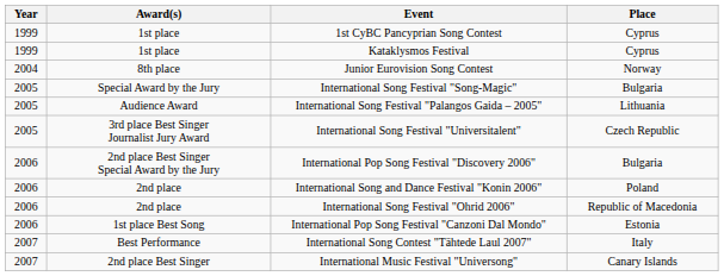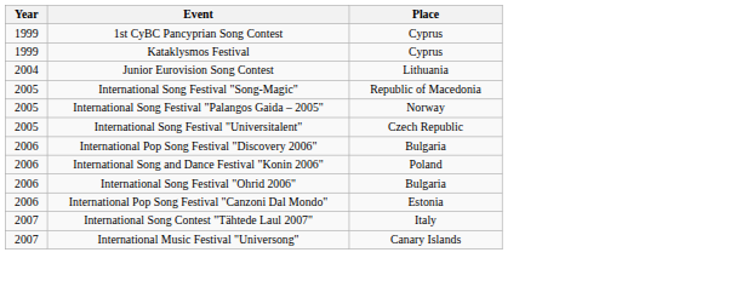- column: Award(s) | 1st place | 1st place | 8th place | Special Award by the Jury | Audience Award | 3rd place Best Singer Journalist Jury Award | 2nd place Best Singer Special Award by the Jury | 2nd place | 2nd place | 1st place Best Song | Best Performance | 2nd place Best Singer
Junior Eurovision Song Contest | Place: Norway -> Lithuania
International Song Festival "Song-Magic" | Place: Bulgaria -> Republic of Macedonia
International Song Festival "Palangos Gaida – 2005" | Place: Lithuania -> Norway
International Song Festival "Ohrid 2006" | Place: Republic of Macedonia -> Bulgaria
